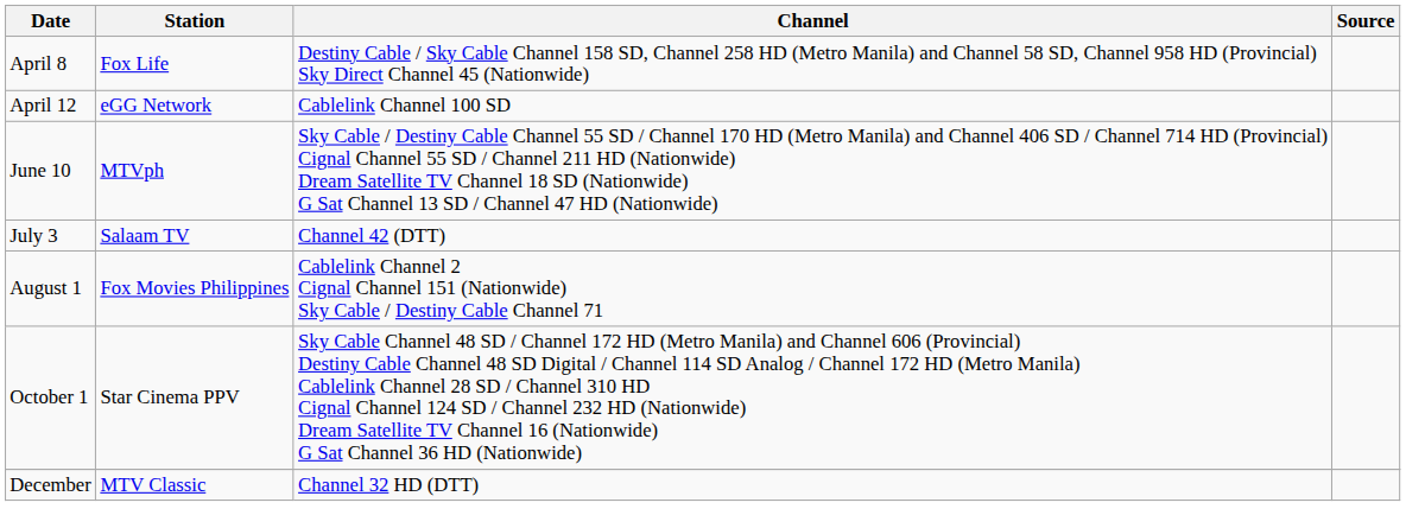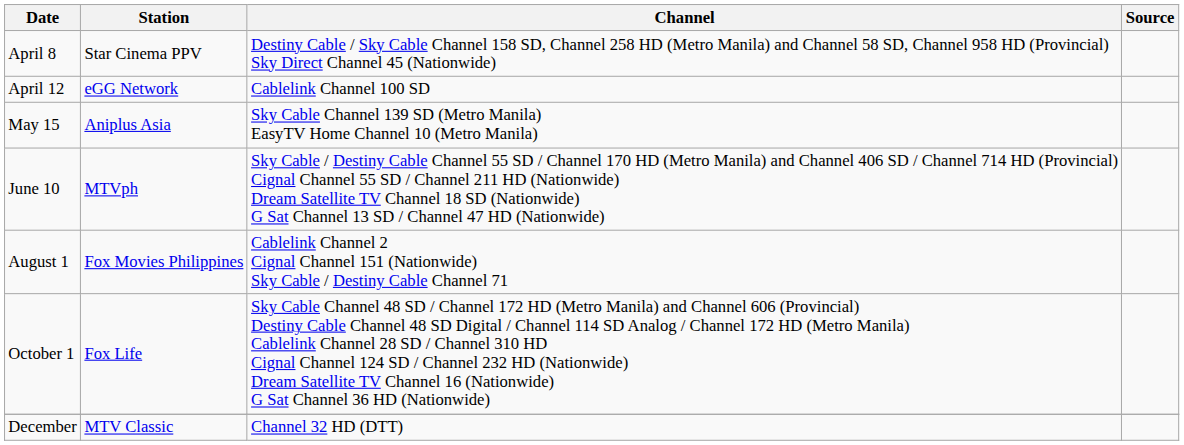April 8 | Station: Fox Life -> Star Cinema PPV
+ row: May 15 | Aniplus Asia | Sky Cable Channel 139 SD (Metro Manila) EasyTV Home Channel 10 (Metro Manila)
- row: July 3 | Salaam TV | Channel 42 (DTT)
October 1 | Station: Star Cinema PPV -> Fox Life
